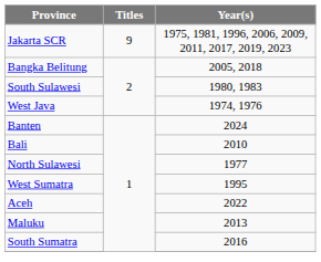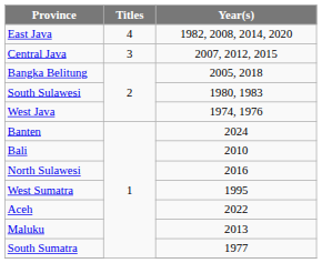- row: Jakarta SCR | 9 | 1975, 1981, 1996, 2006, 2009, 2011, 2017, 2019, 2023
+ row: East Java | 4 | 1982, 2008, 2014, 2020
+ row: Central Java | 3 | 2007, 2012, 2015
North Sulawesi | Year(s): 1977 -> 2016
South Sumatra | Year(s): 2016 -> 1977
